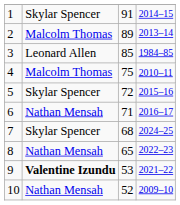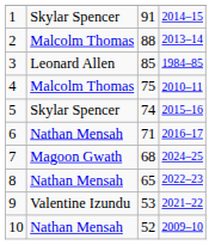2 | column 3: 89 -> 88
5 | column 3: 72 -> 74
7 | column 2: Skylar Spencer -> Magoon Gwath
9 | column 2: bold -> normal
